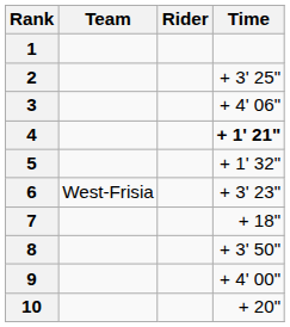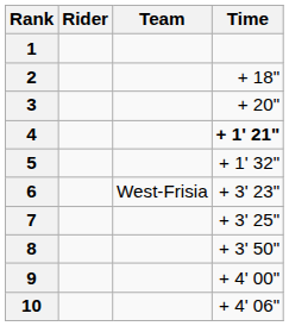columns swapped: Rider <-> Team
2 | Time: + 3' 25" -> + 18"
3 | Time: + 4' 06" -> + 20"
7 | Time: + 18" -> + 3' 25"
10 | Time: + 20" -> + 4' 06"
